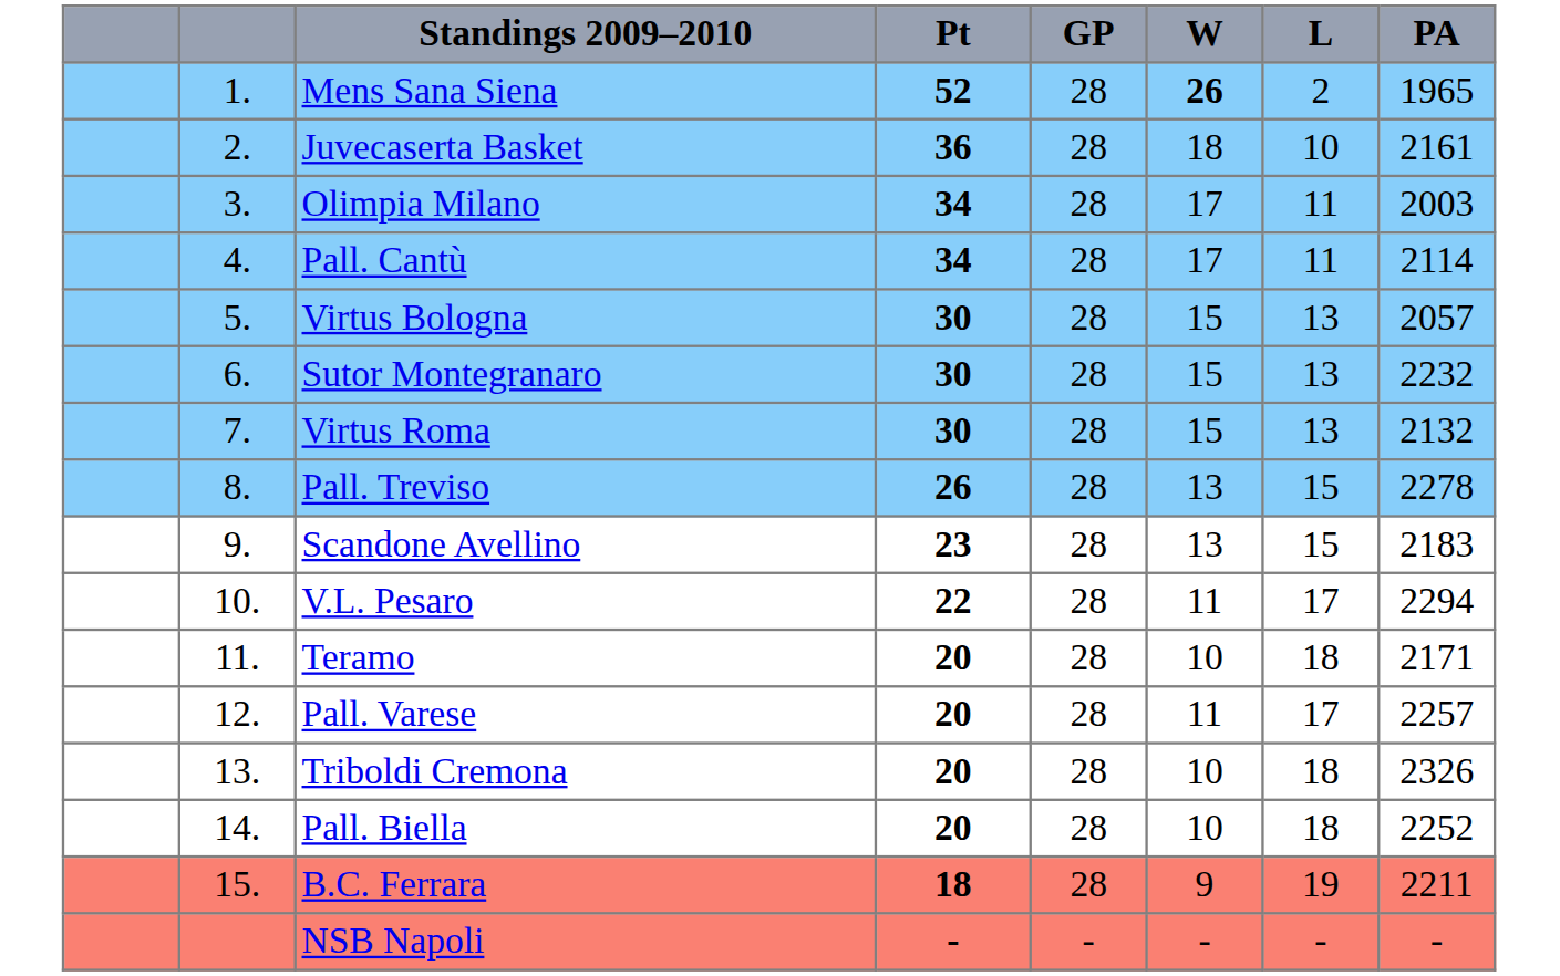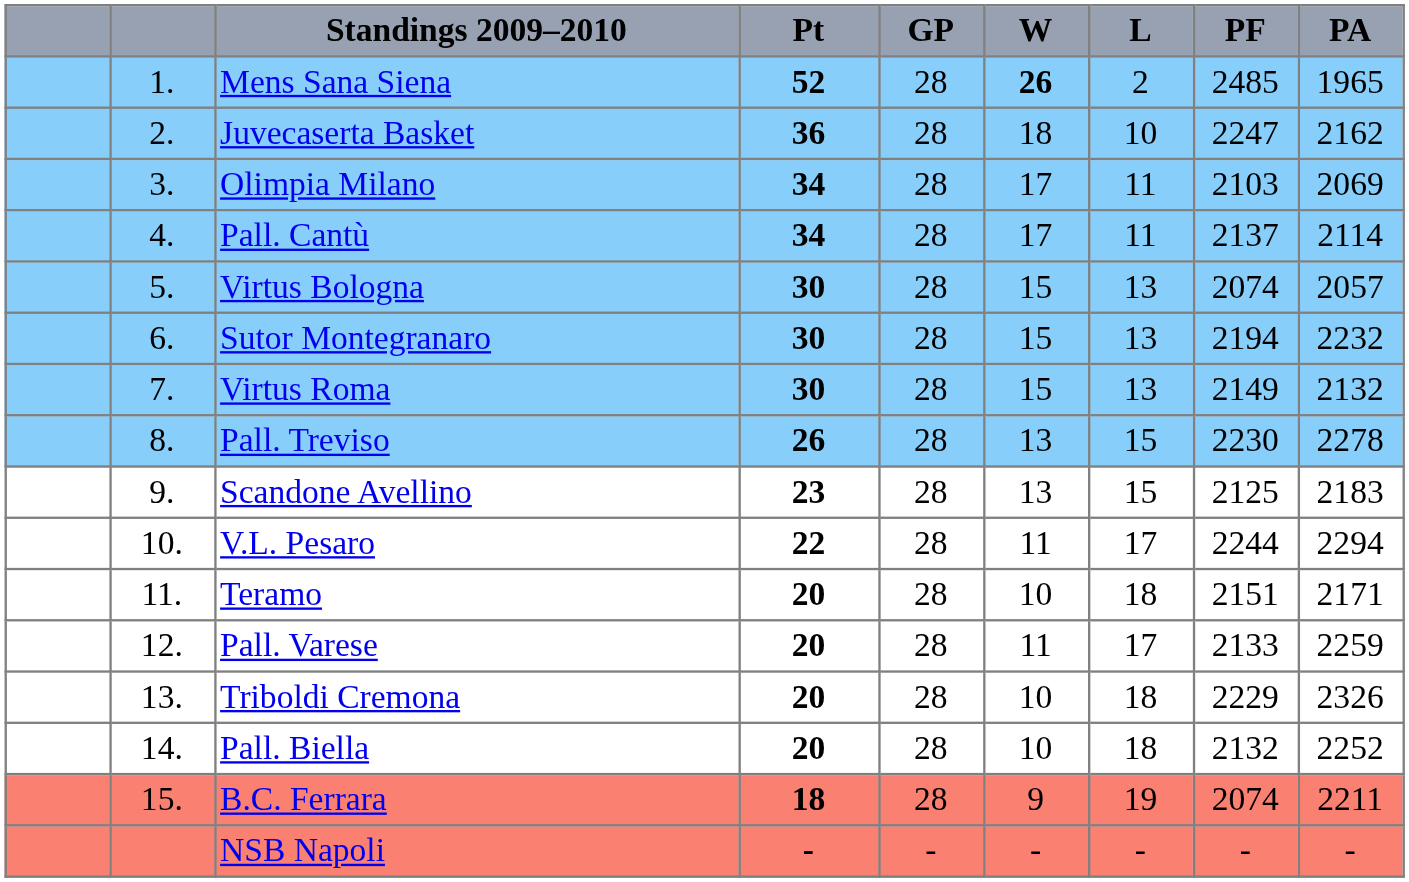+ column: PF | 2485 | 2247 | 2103 | 2137 | 2074 | 2194 | 2149 | 2230 | 2125 | 2244 | 2151 | 2133 | 2229 | 2132 | 2074 | -
Juvecaserta Basket | PA: 2161 -> 2162
Olimpia Milano | PA: 2003 -> 2069
Pall. Varese | PA: 2257 -> 2259
